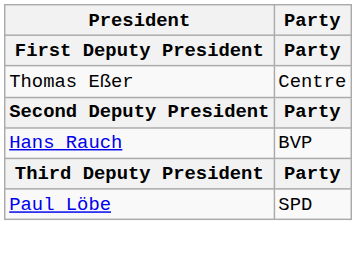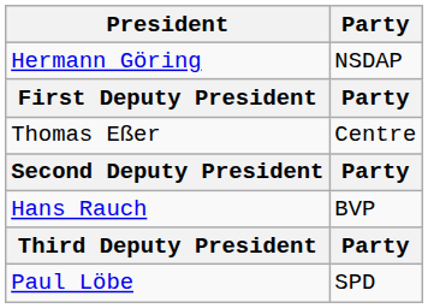+ row: Hermann Göring | NSDAP
